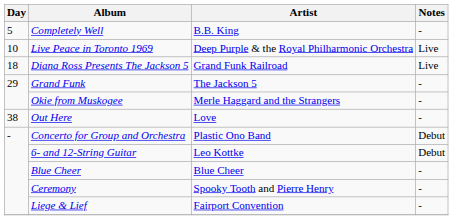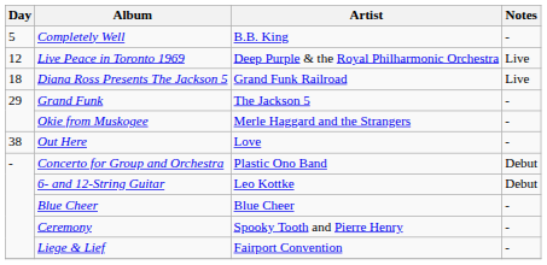Live Peace in Toronto 1969 | Day: 10 -> 12
